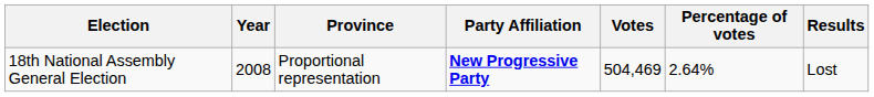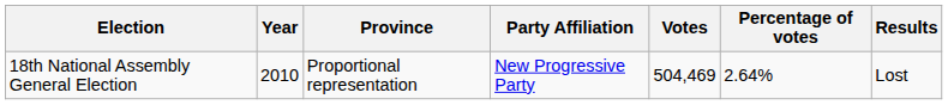18th National Assembly General Election | Year: 2008 -> 2010
18th National Assembly General Election | Party Affiliation: bold -> normal
